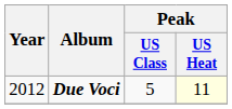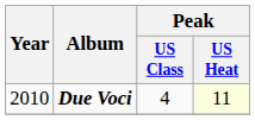Due Voci | Year: 2012 -> 2010
Due Voci | Peak / US Class: 5 -> 4
